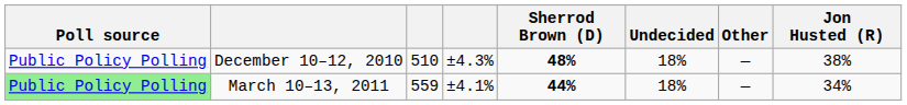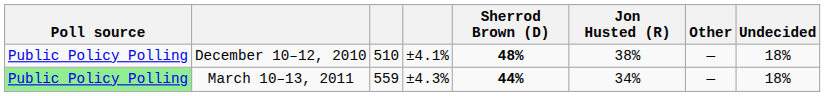columns swapped: Jon Husted (R) <-> Undecided
December 10–12, 2010 | column 4: ±4.3% -> ±4.1%
March 10–13, 2011 | column 4: ±4.1% -> ±4.3%
